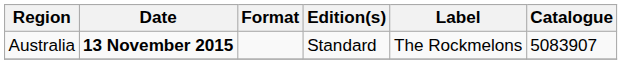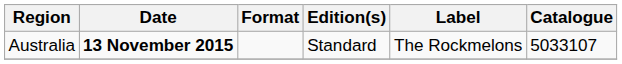Australia | Catalogue: 5083907 -> 5033107
